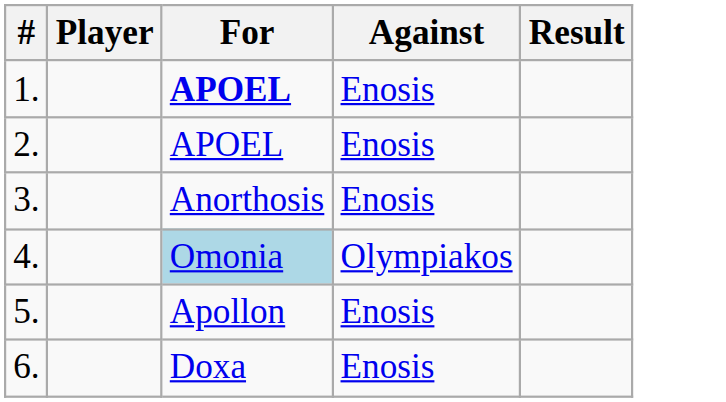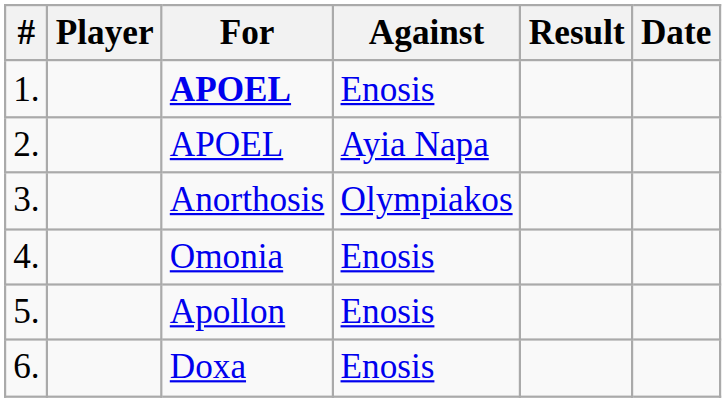+ column: Date
2. | Against: Enosis -> Ayia Napa
3. | Against: Enosis -> Olympiakos
4. | For: lightblue background -> no background
4. | Against: Olympiakos -> Enosis
